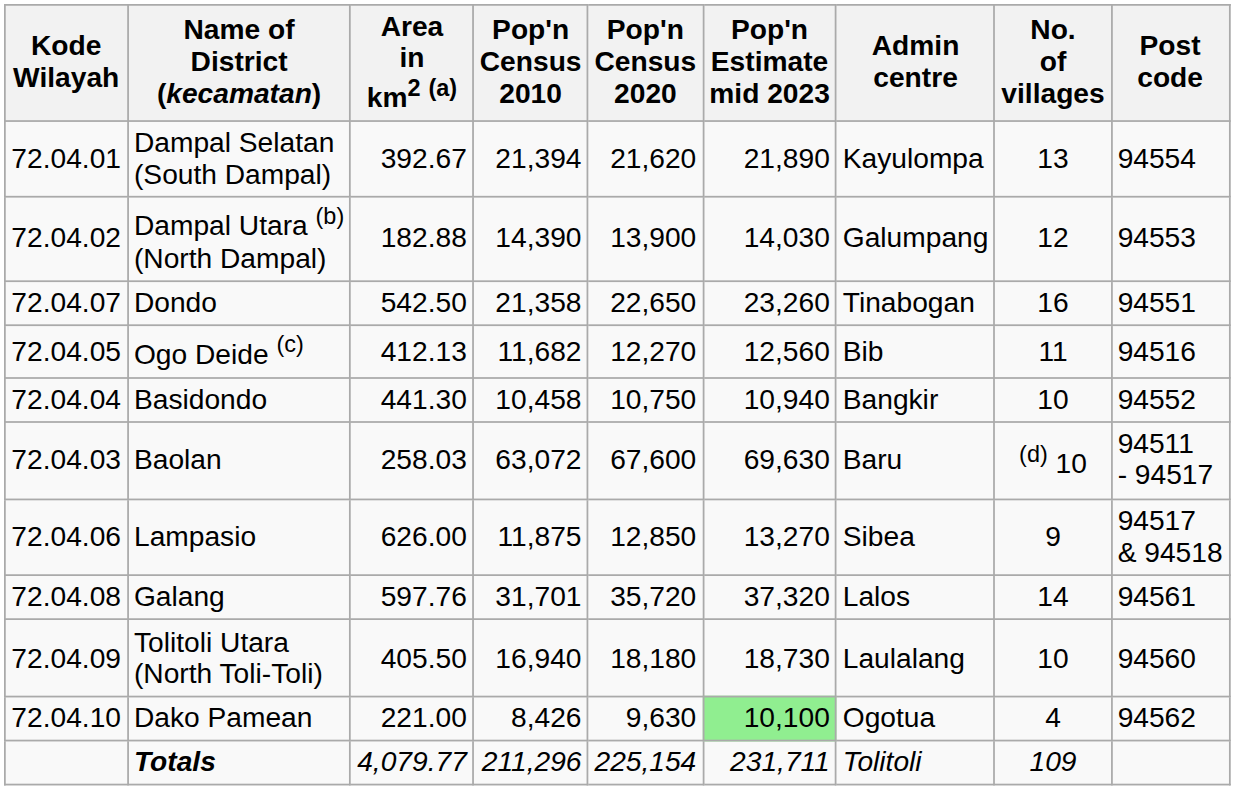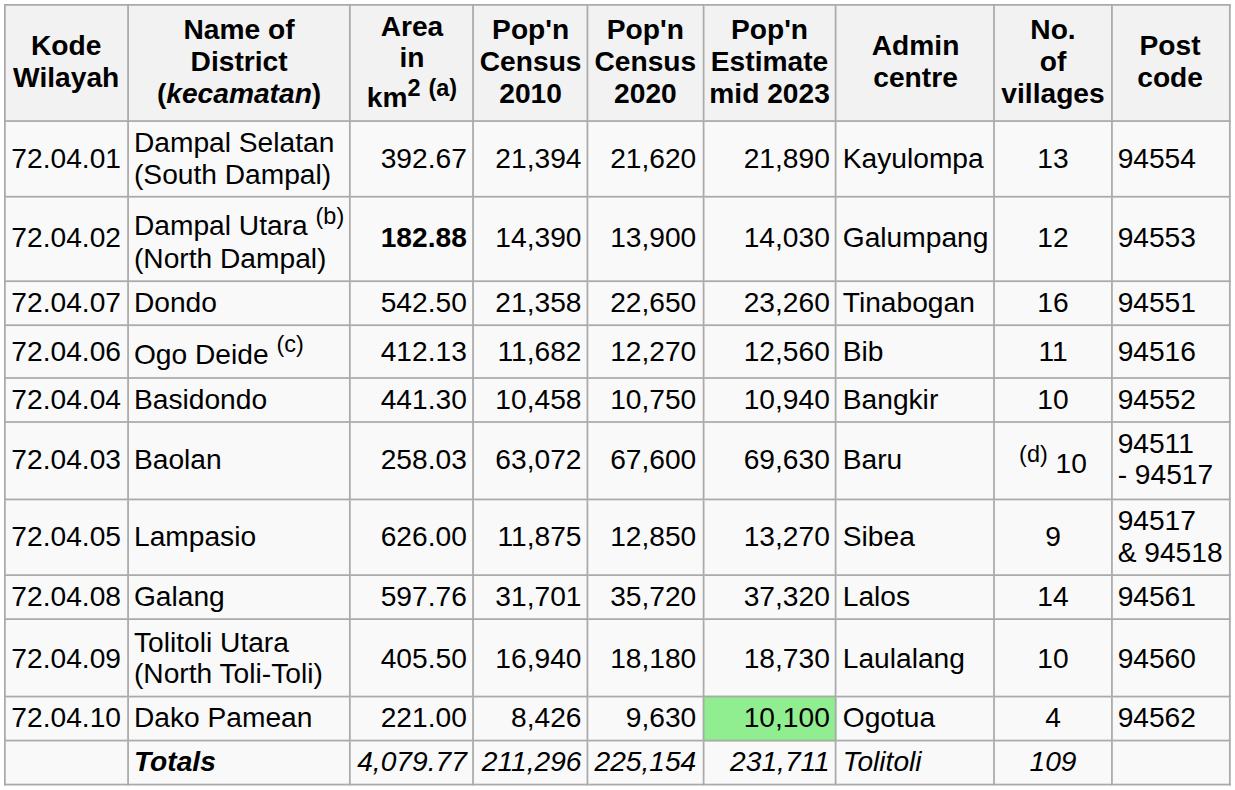Dampal Utara (b) (North Dampal) | Area in km2 (a): normal -> bold
Ogo Deide (c) | Kode Wilayah: 72.04.05 -> 72.04.06
Lampasio | Kode Wilayah: 72.04.06 -> 72.04.05
